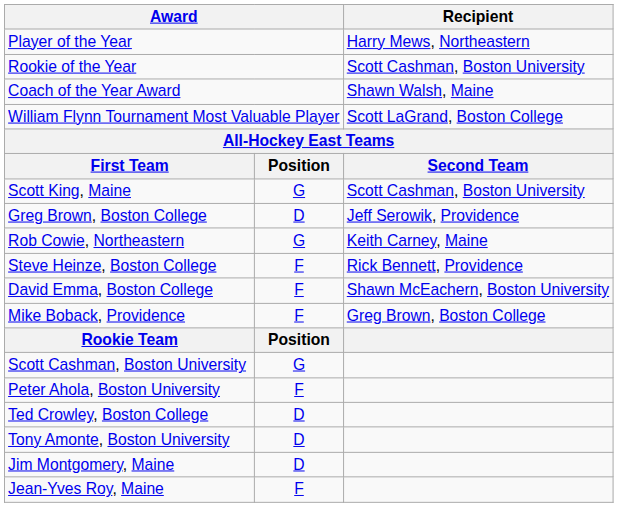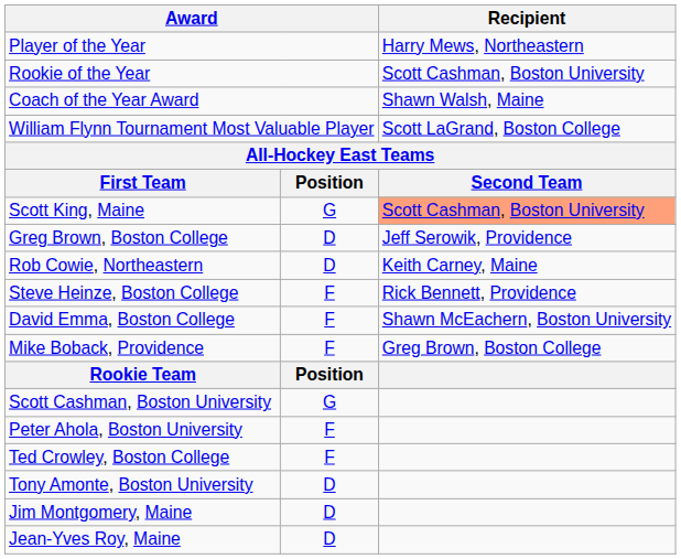Scott King, Maine | Recipient: no background -> lightsalmon background
Rob Cowie, Northeastern | column 2: G -> D
Ted Crowley, Boston College | column 2: D -> F
Jean-Yves Roy, Maine | column 2: F -> D
